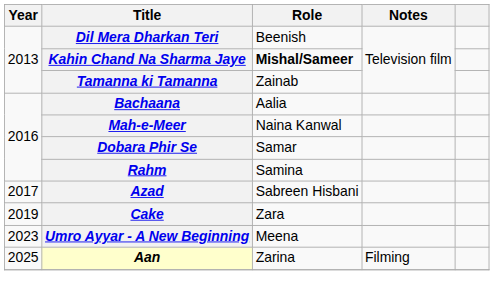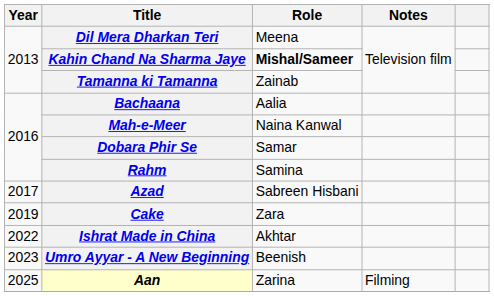Dil Mera Dharkan Teri | Role: Beenish -> Meena
+ row: 2022 | Ishrat Made in China | Akhtar
Umro Ayyar - A New Beginning | Role: Meena -> Beenish
